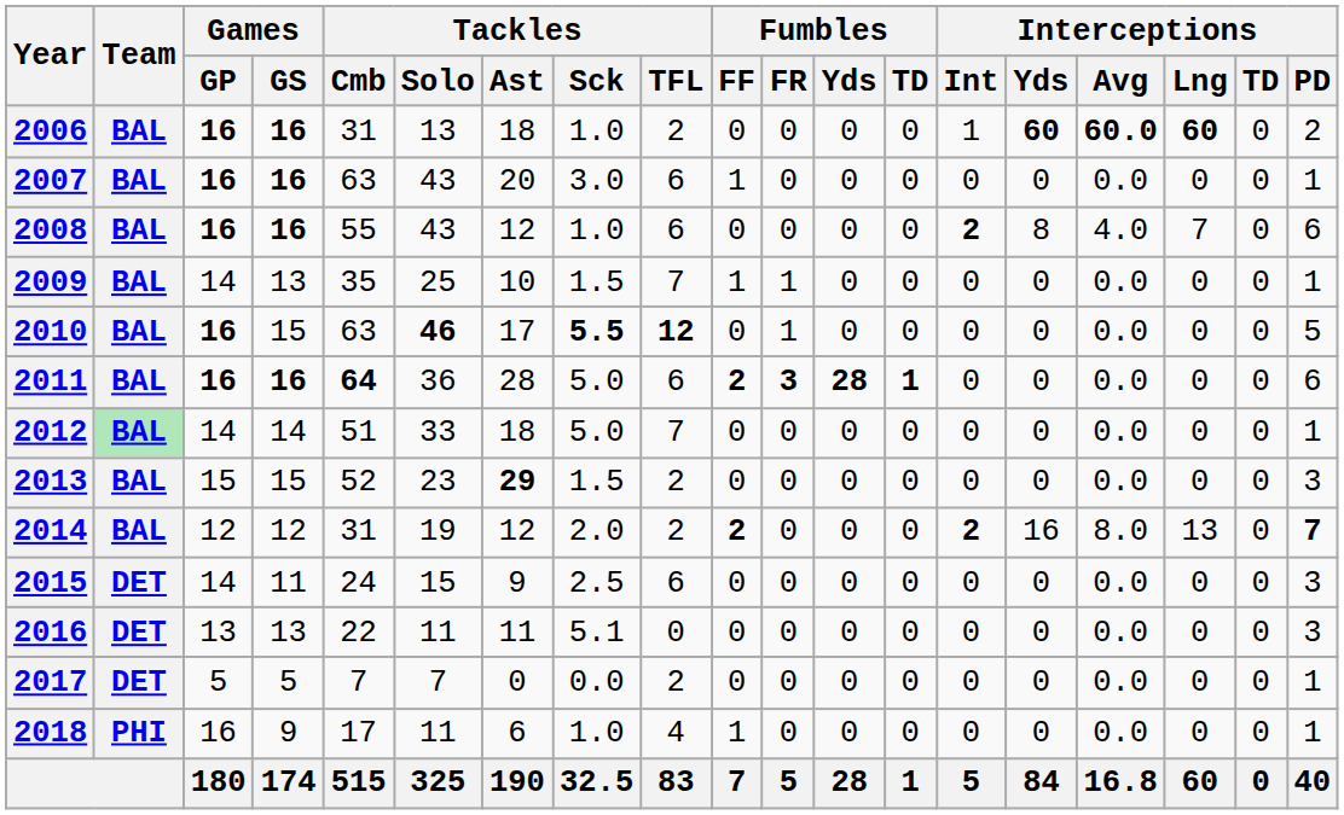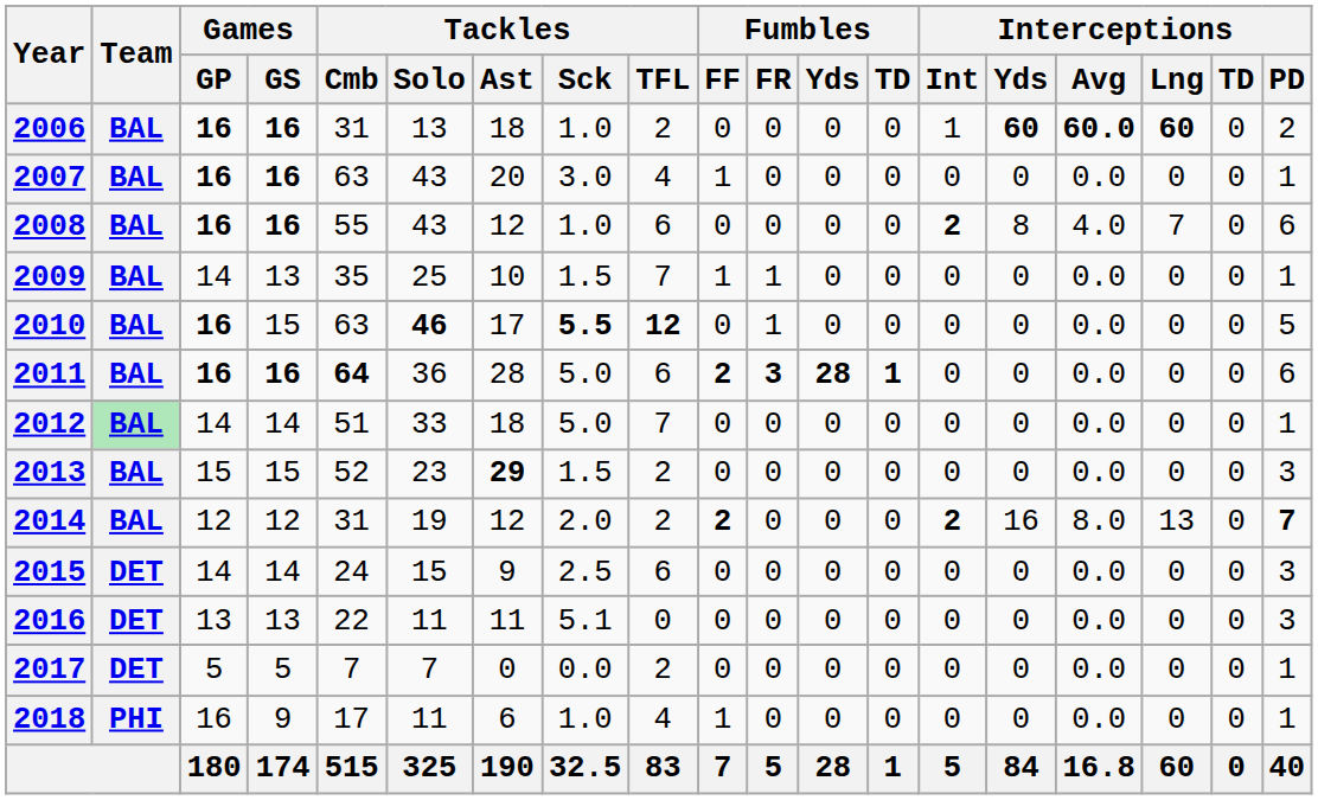2007 | Tackles / TFL: 6 -> 4
2015 | Games / GS: 11 -> 14
